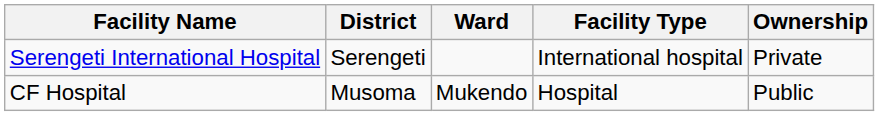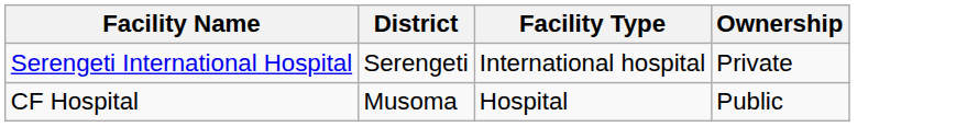- column: Ward | Mukendo
